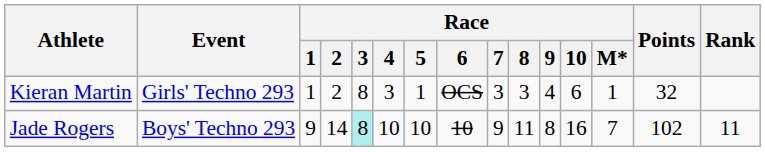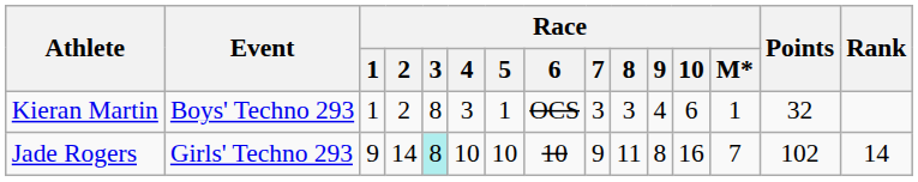Kieran Martin | Event: Girls' Techno 293 -> Boys' Techno 293
Jade Rogers | Event: Boys' Techno 293 -> Girls' Techno 293
Jade Rogers | Rank: 11 -> 14
